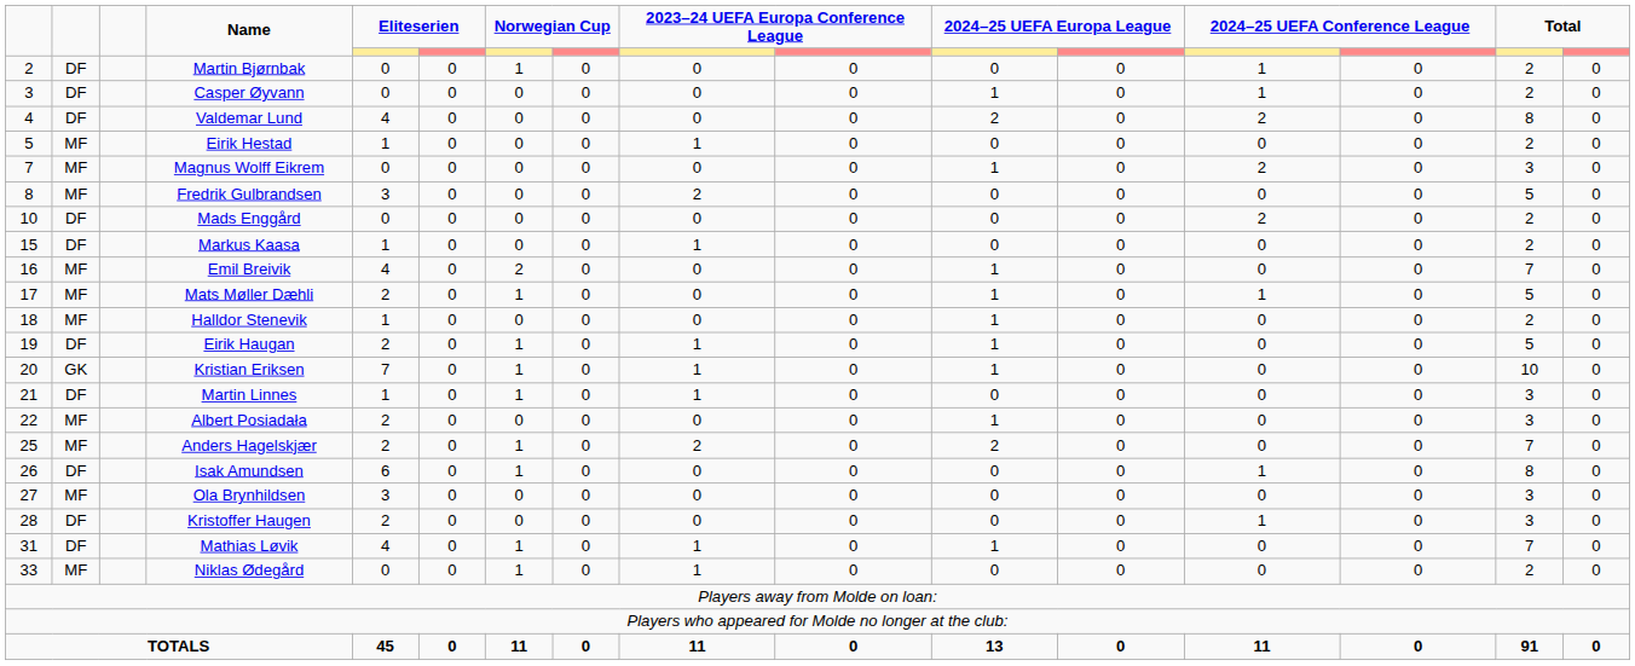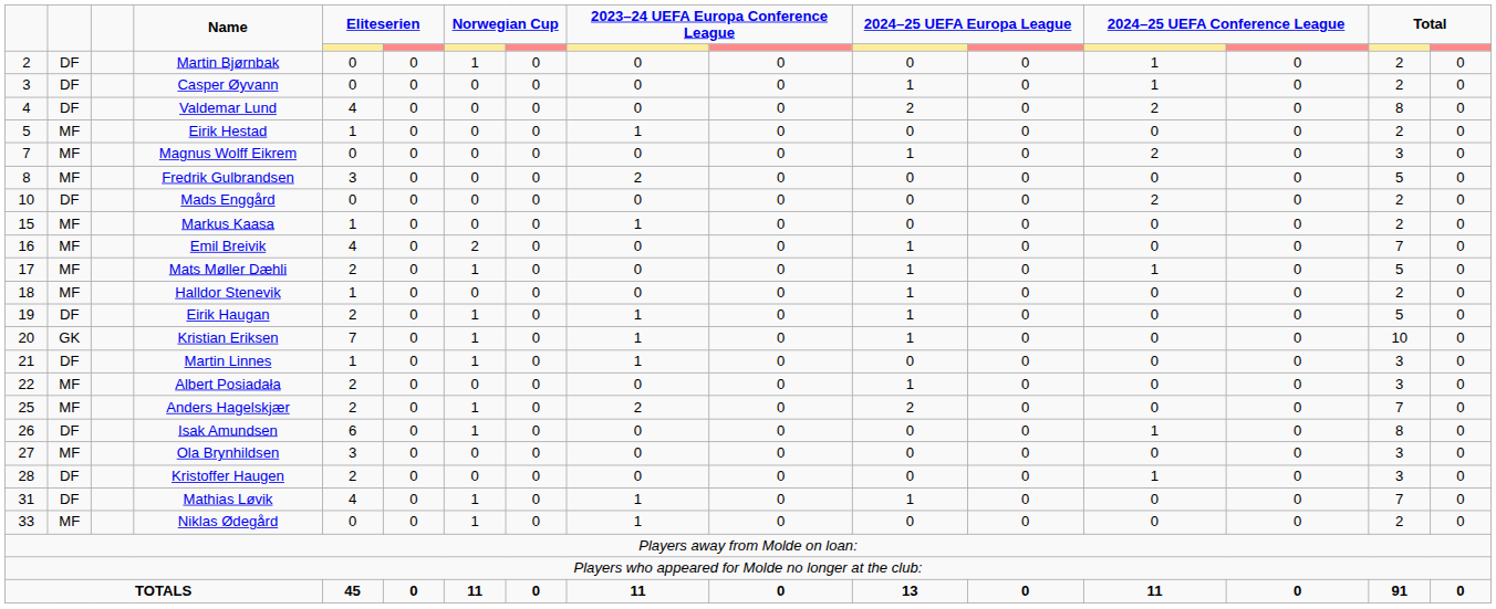Markus Kaasa | column 2: DF -> MF
